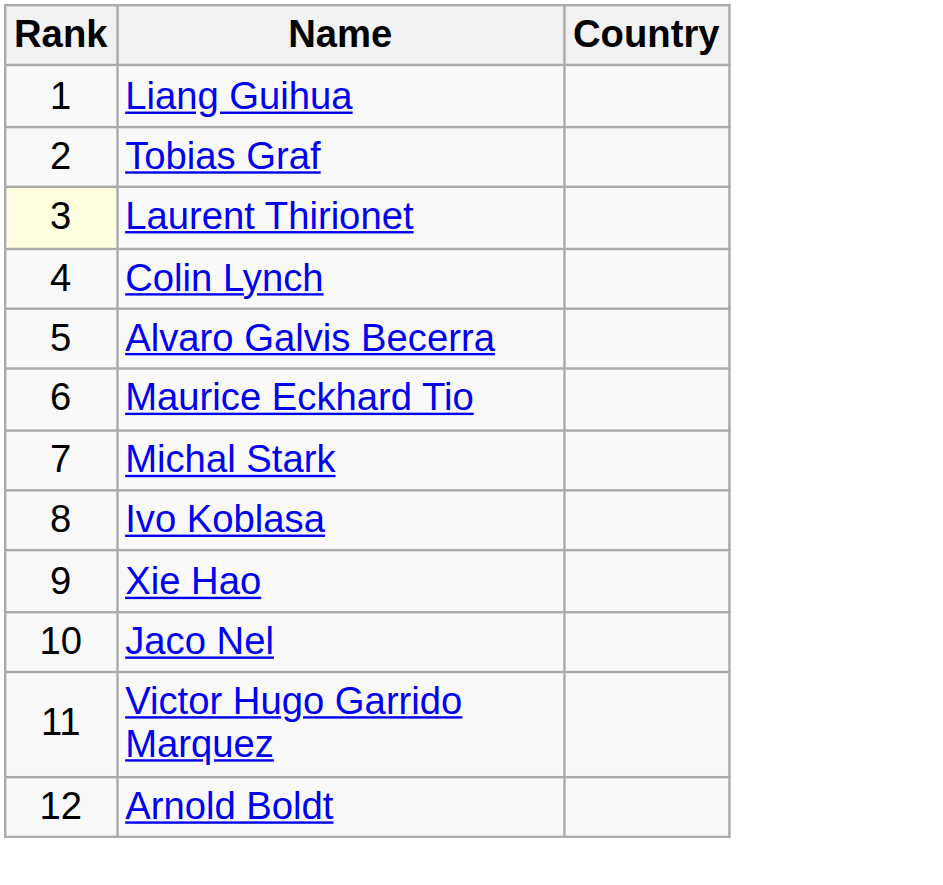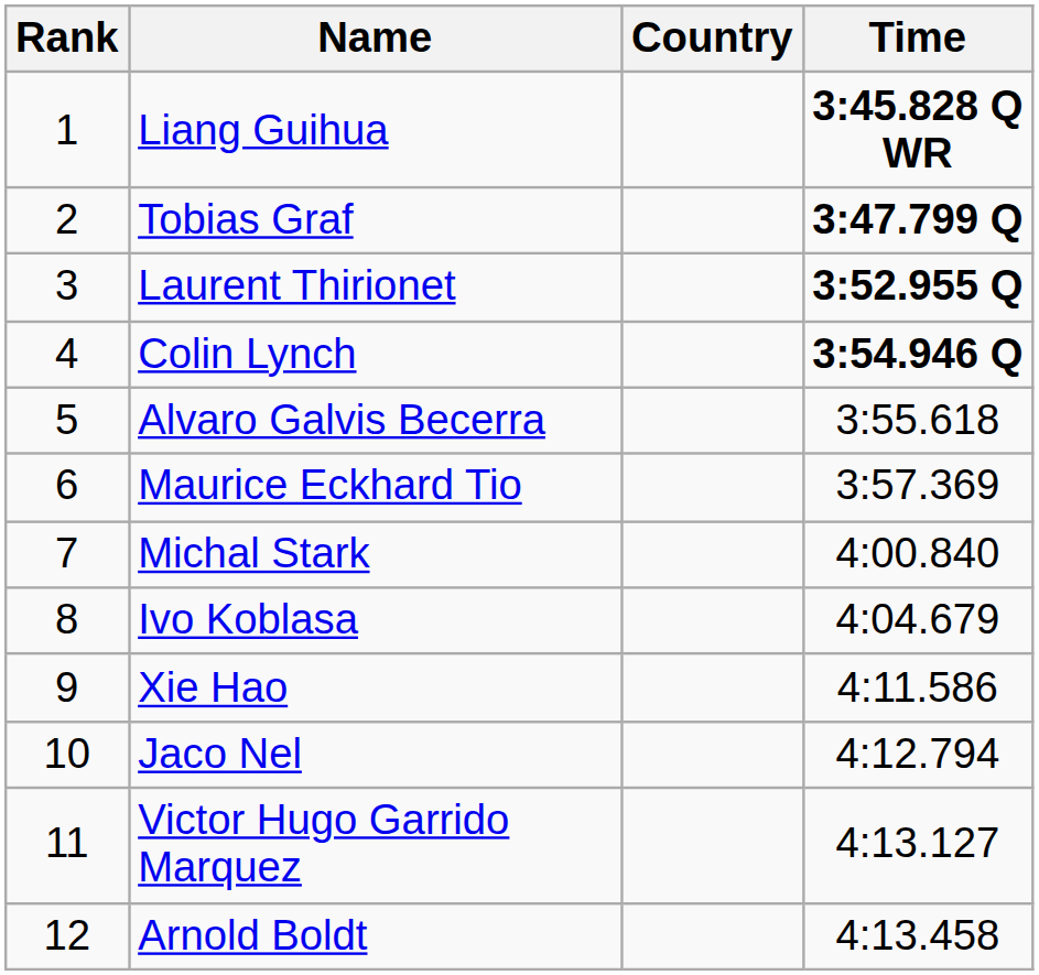+ column: Time | 3:45.828 Q WR | 3:47.799 Q | 3:52.955 Q | 3:54.946 Q | 3:55.618 | 3:57.369 | 4:00.840 | 4:04.679 | 4:11.586 | 4:12.794 | 4:13.127 | 4:13.458
Laurent Thirionet | Rank: lightyellow background -> no background
